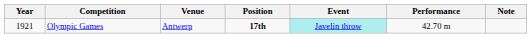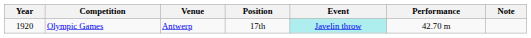Olympic Games | Year: 1921 -> 1920
Olympic Games | Position: bold -> normal
